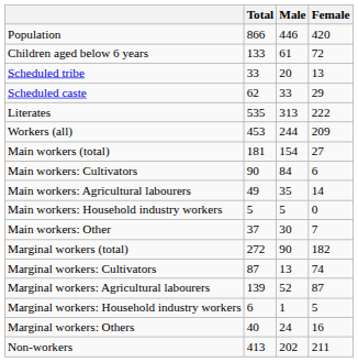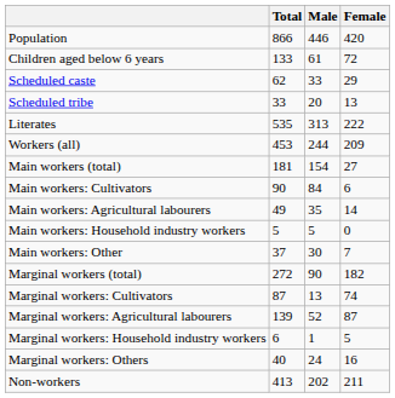rows swapped: Scheduled caste <-> Scheduled tribe
